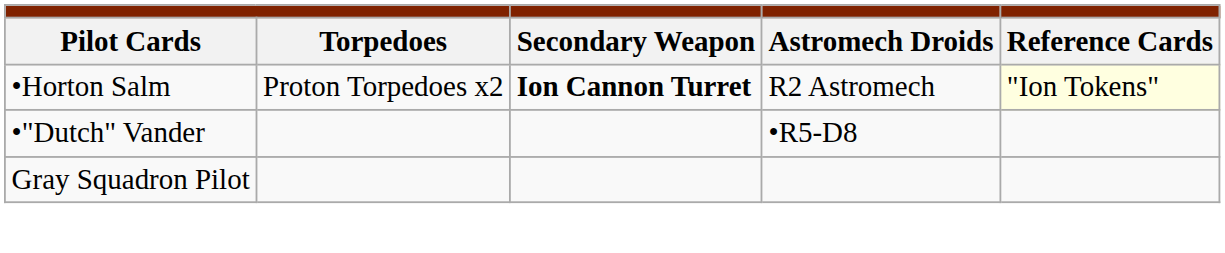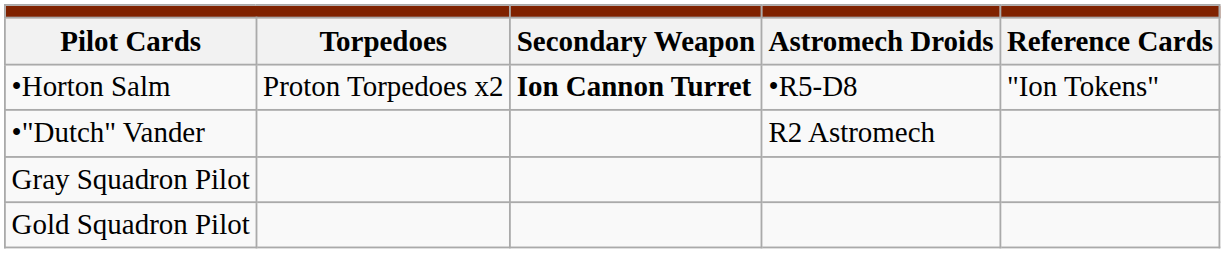•Horton Salm | column 4: R2 Astromech -> •R5-D8
•Horton Salm | column 5: lightyellow background -> no background
•"Dutch" Vander | column 4: •R5-D8 -> R2 Astromech
+ row: Gold Squadron Pilot
